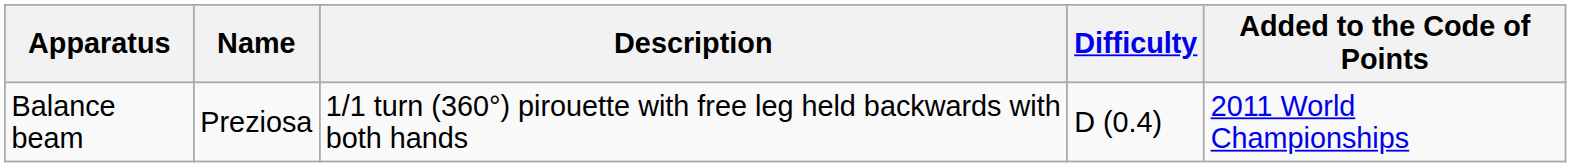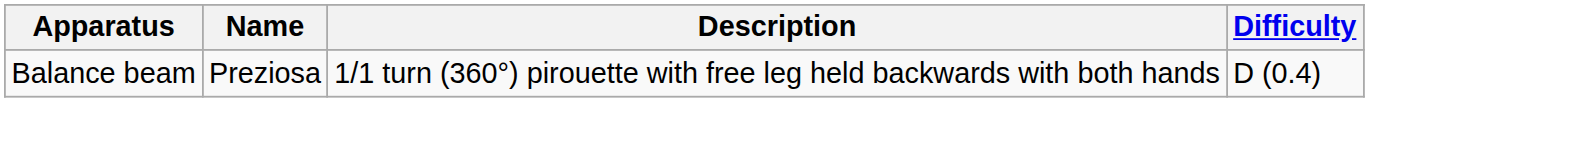- column: Added to the Code of Points | 2011 World Championships
